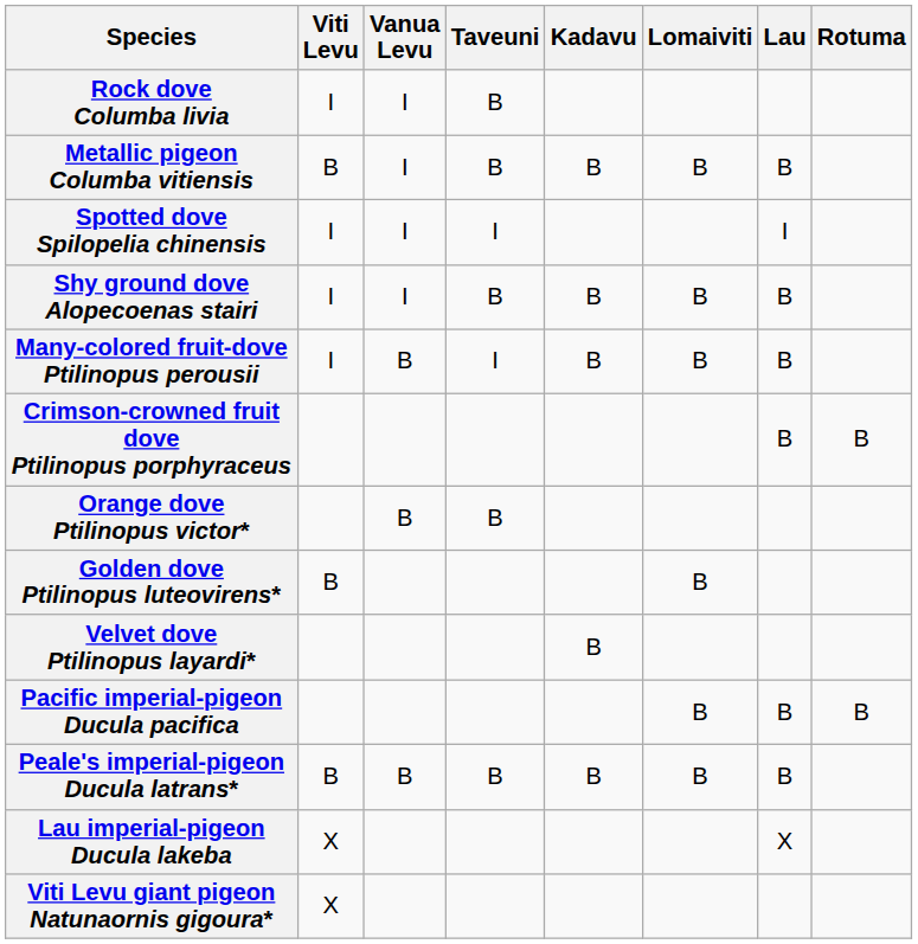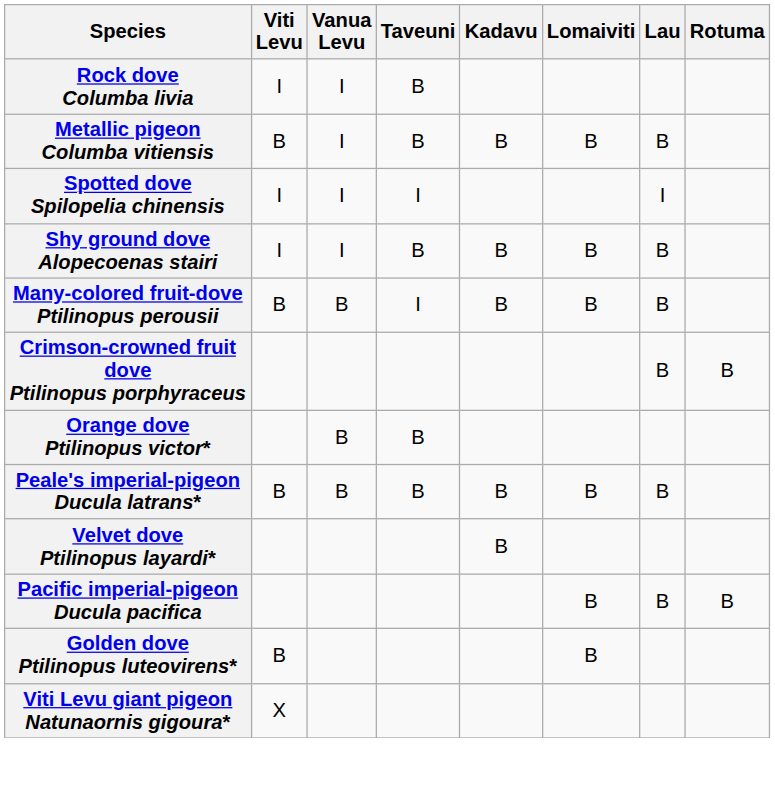Many-colored fruit-dove Ptilinopus perousii | Viti Levu: I -> B
rows swapped: Golden dove Ptilinopus luteovirens* <-> Peale's imperial-pigeon Ducula latrans*
- row: Lau imperial-pigeon Ducula lakeba | X | X
